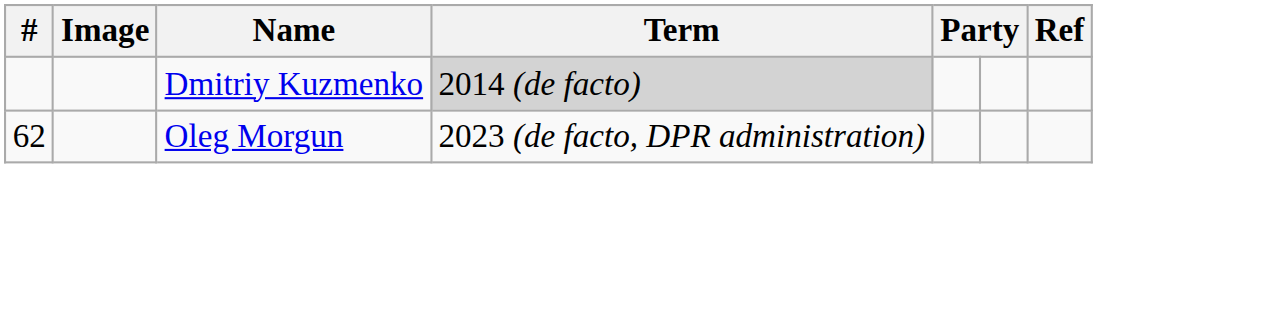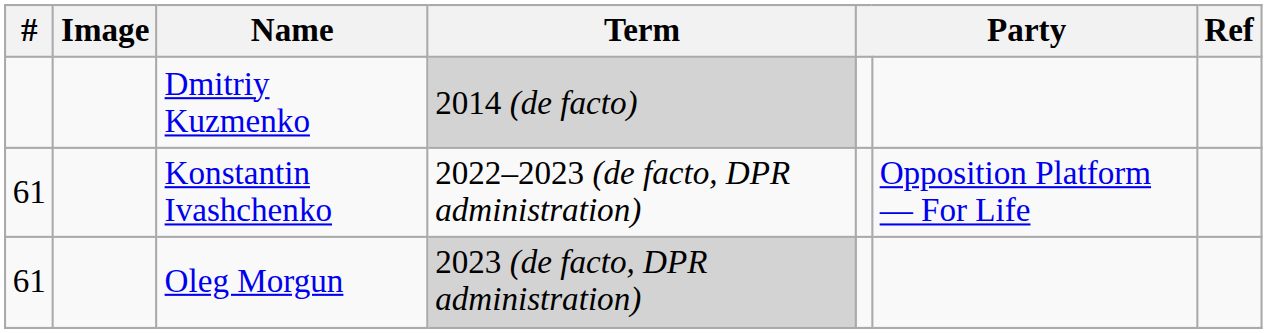+ row: 61 | Konstantin Ivashchenko | 2022–2023 (de facto, DPR administration) | Opposition Platform — For Life
Oleg Morgun | #: 62 -> 61
Oleg Morgun | Term: no background -> lightgrey background
